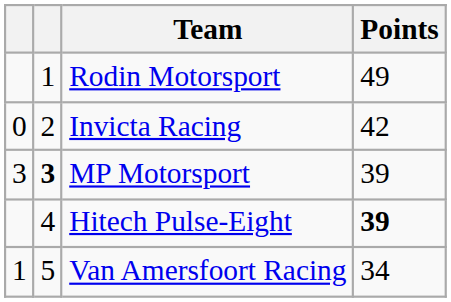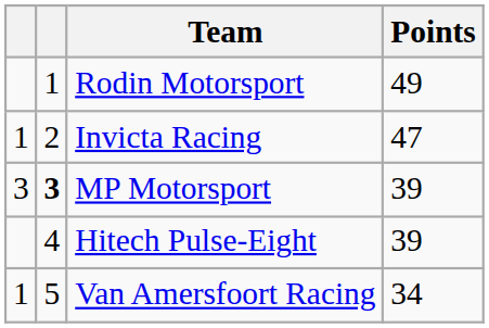Invicta Racing | column 1: 0 -> 1
Invicta Racing | Points: 42 -> 47
Hitech Pulse-Eight | Points: bold -> normal
